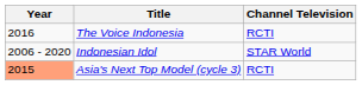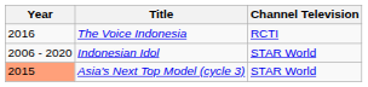Asia's Next Top Model (cycle 3) | Channel Television: RCTI -> STAR World
